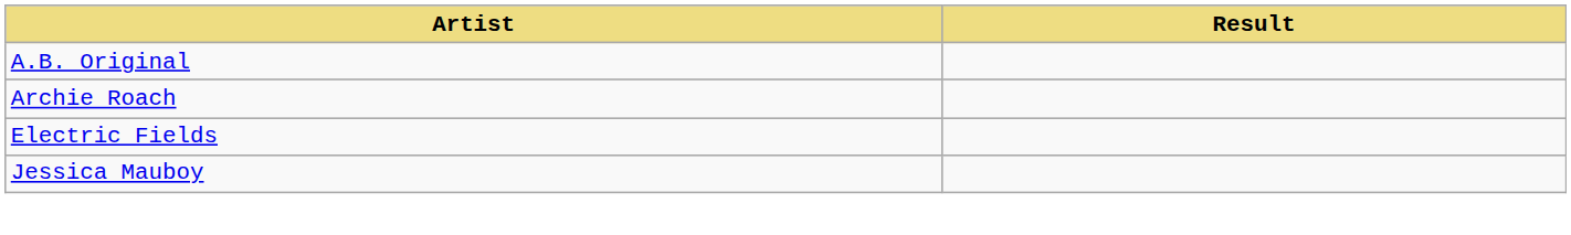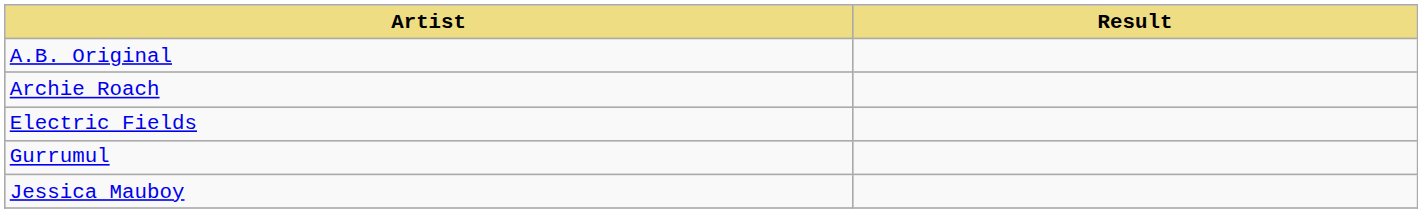+ row: Gurrumul
